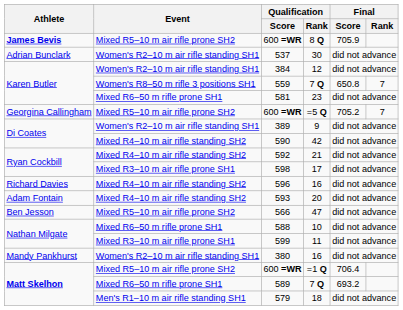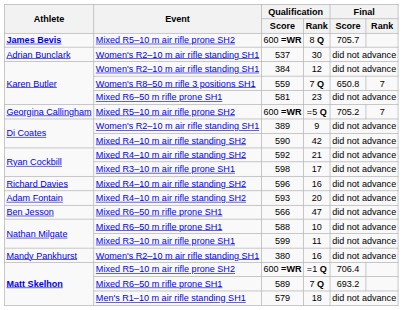600 =WR / 8 Q | Final / Score: 705.9 -> 705.7
566 | Event: Mixed R5–10 m air rifle prone SH2 -> Mixed R6–50 m rifle prone SH1
